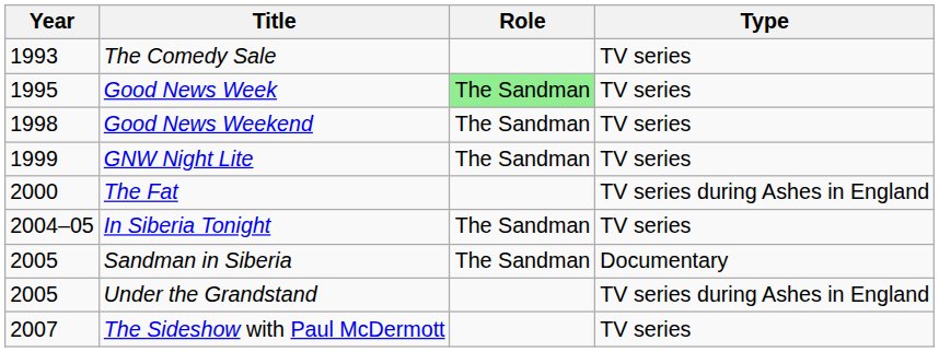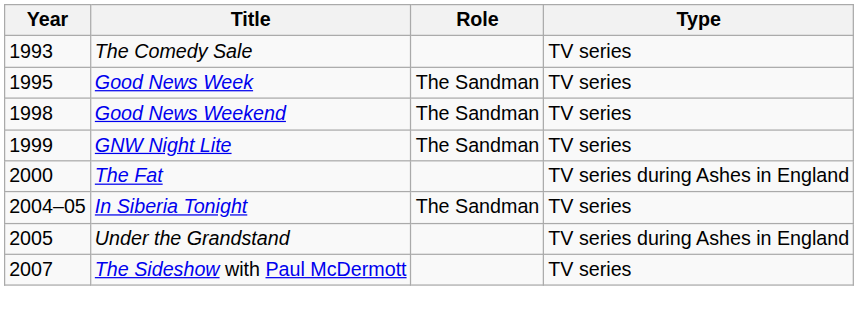Good News Week | Role: lightgreen background -> no background
- row: 2005 | Sandman in Siberia | The Sandman | Documentary
